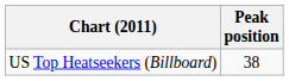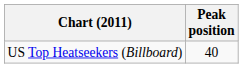US Top Heatseekers (Billboard) | Peak position: 38 -> 40
